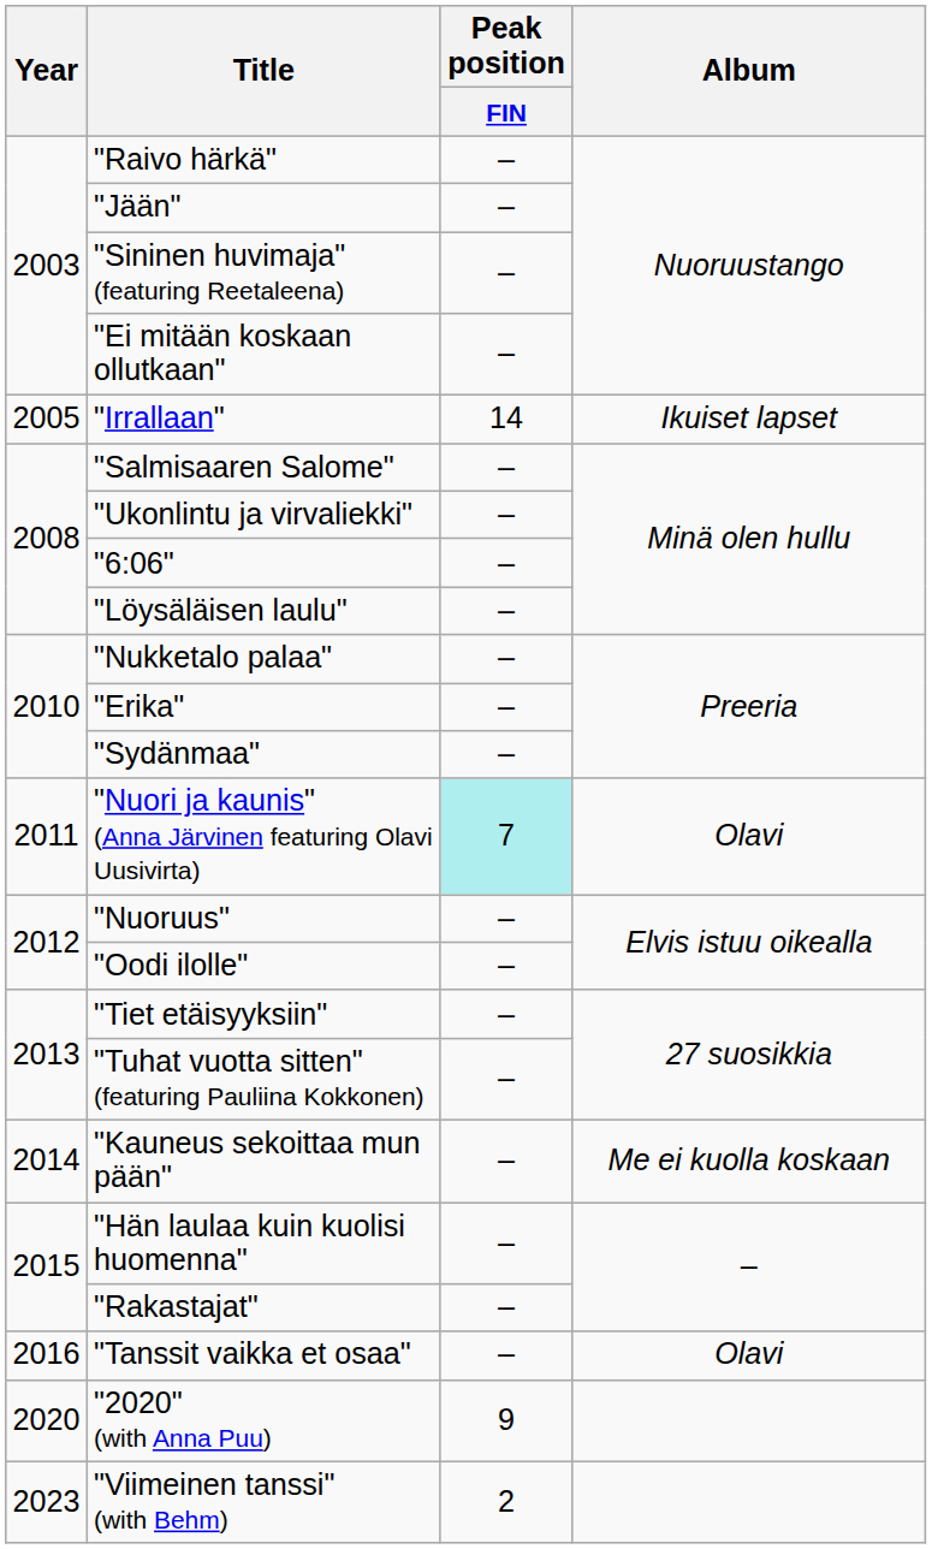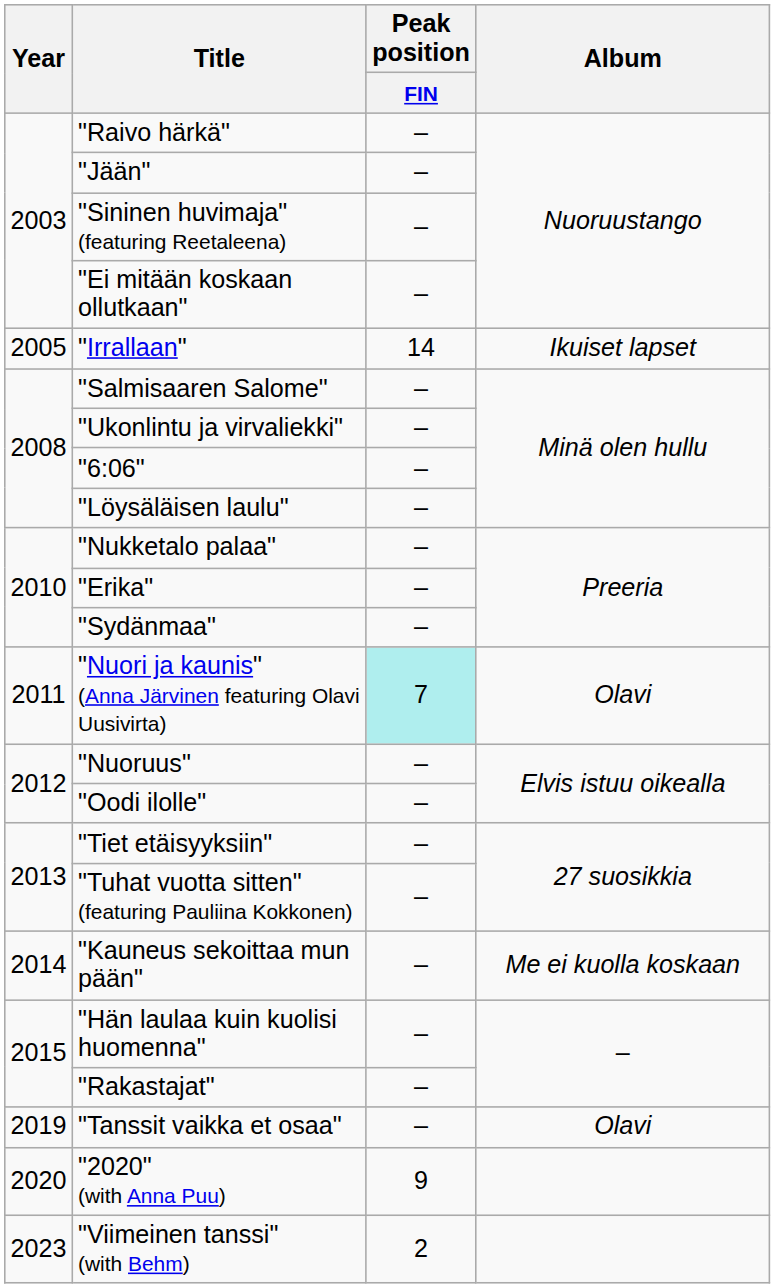"Tanssit vaikka et osaa" | Year: 2016 -> 2019
